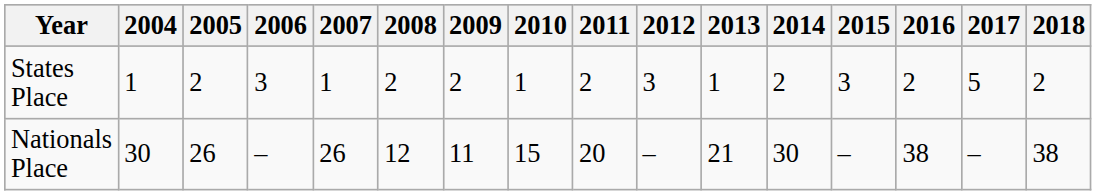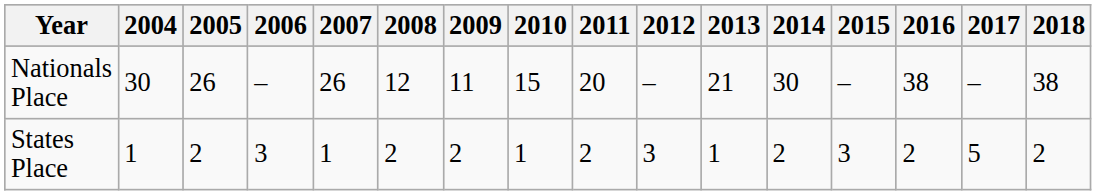rows swapped: States Place <-> Nationals Place
